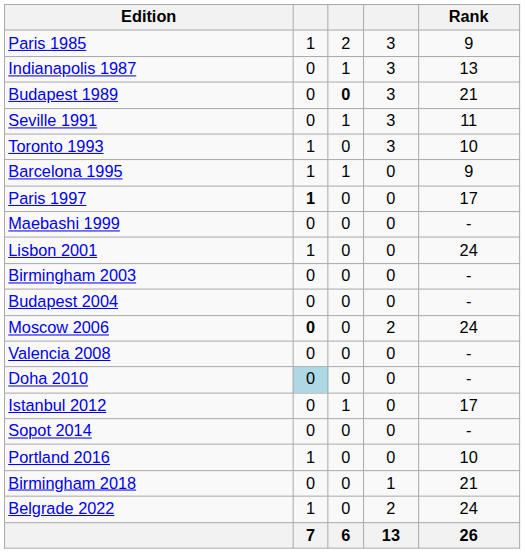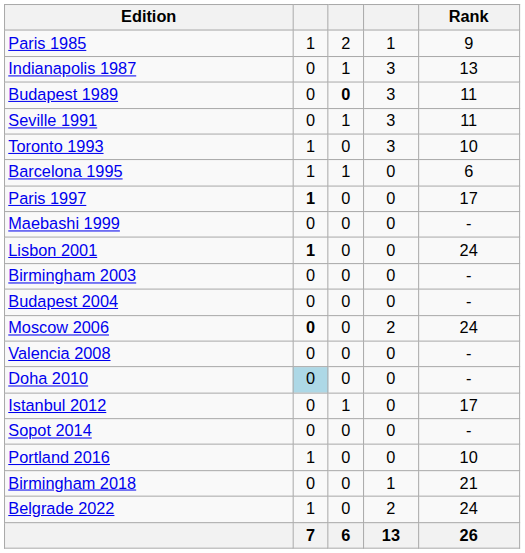Paris 1985 | column 4: 3 -> 1
Budapest 1989 | Rank: 21 -> 11
Barcelona 1995 | Rank: 9 -> 6
Lisbon 2001 | column 2: normal -> bold
